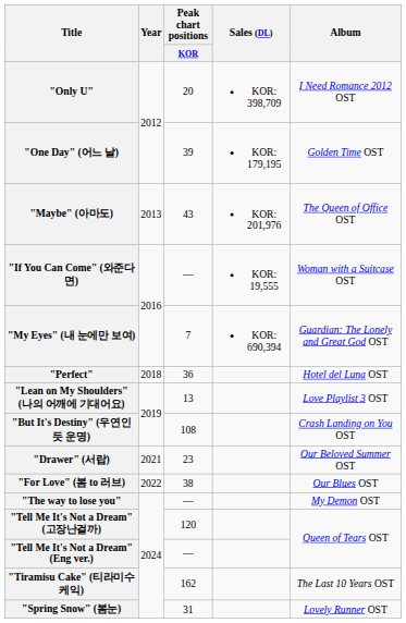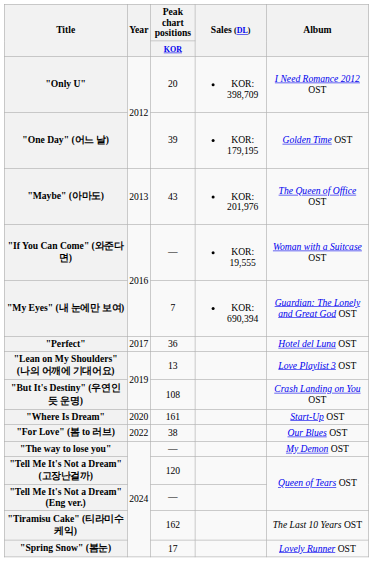"Perfect" | Year: 2018 -> 2017
+ row: "Where Is Dream" | 2020 | 161 | Start-Up OST
- row: "Drawer" (서랍) | 2021 | 23 | Our Beloved Summer OST
"Spring Snow" (봄눈) | Peak chart positions / KOR: 31 -> 17
